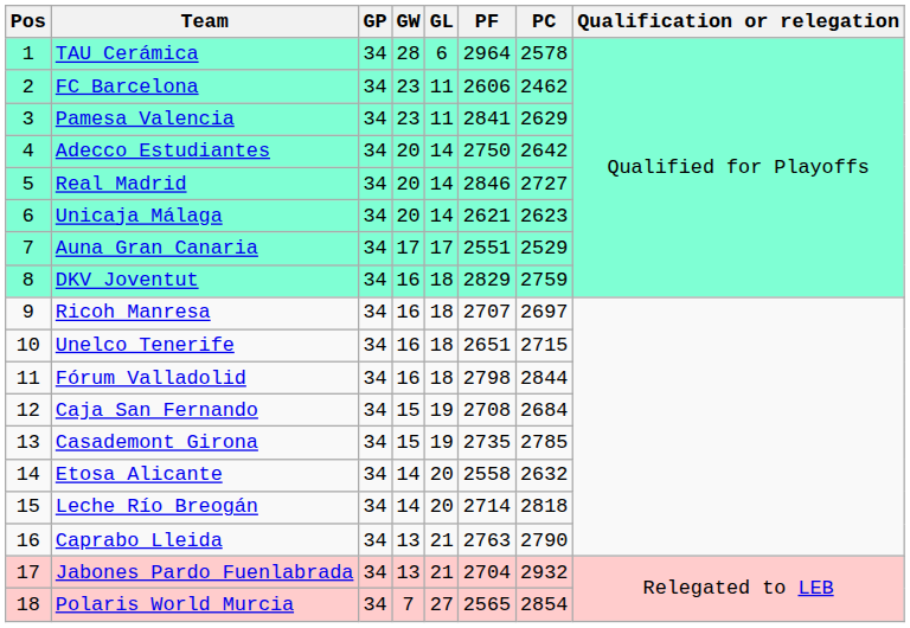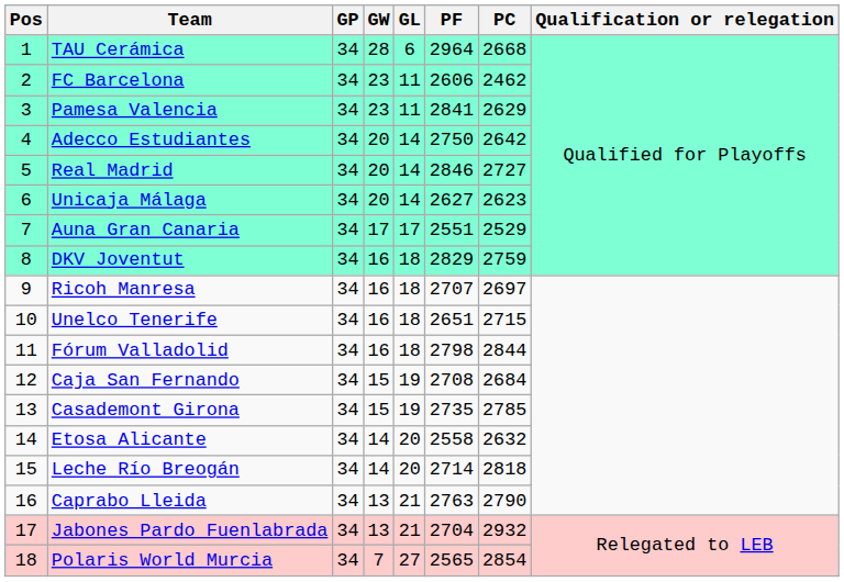TAU Cerámica | PC: 2578 -> 2668
Unicaja Málaga | PF: 2621 -> 2627
